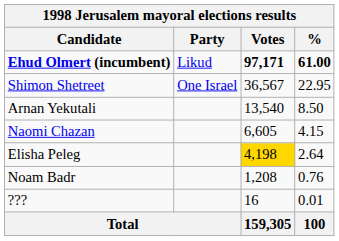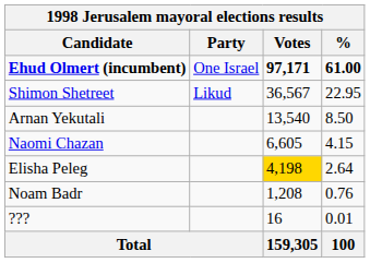Ehud Olmert (incumbent) | Party: Likud -> One Israel
Shimon Shetreet | Party: One Israel -> Likud
